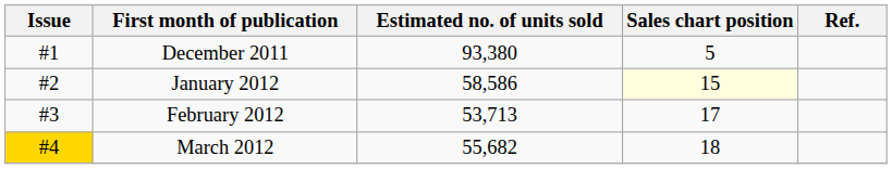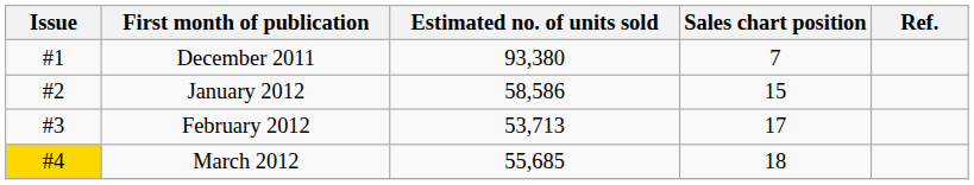December 2011 | Sales chart position: 5 -> 7
January 2012 | Sales chart position: lightyellow background -> no background
March 2012 | Estimated no. of units sold: 55,682 -> 55,685
